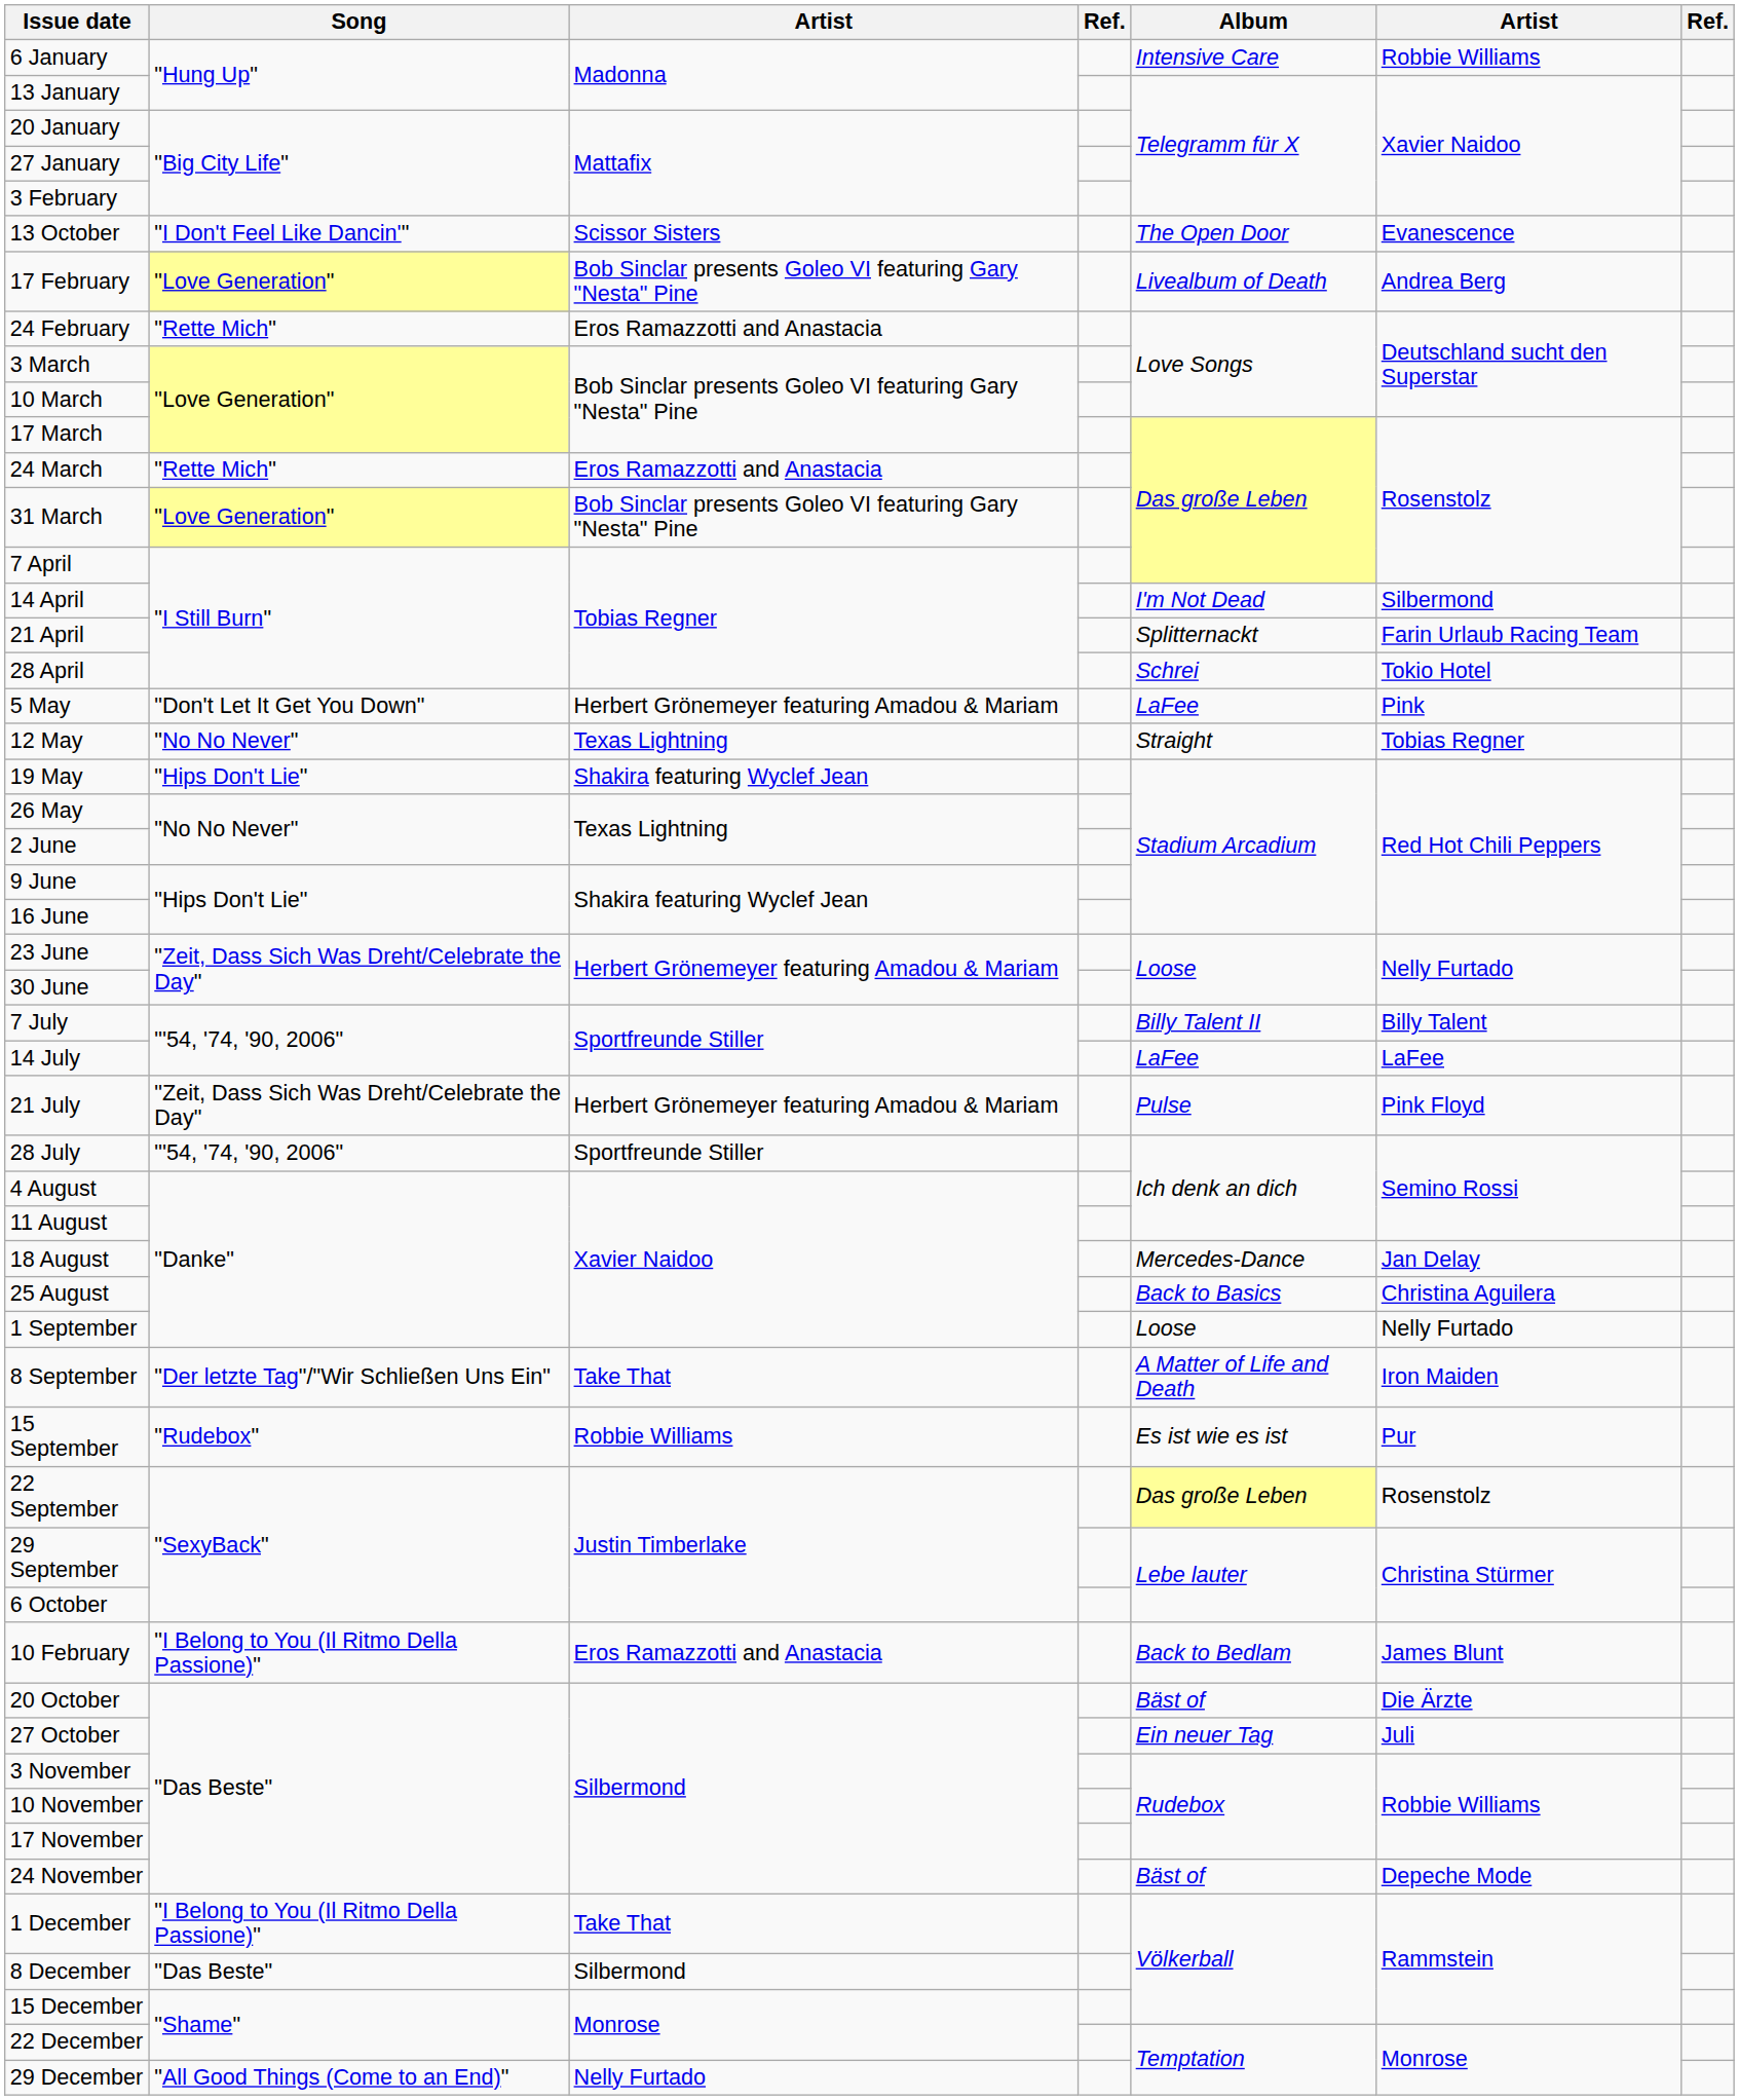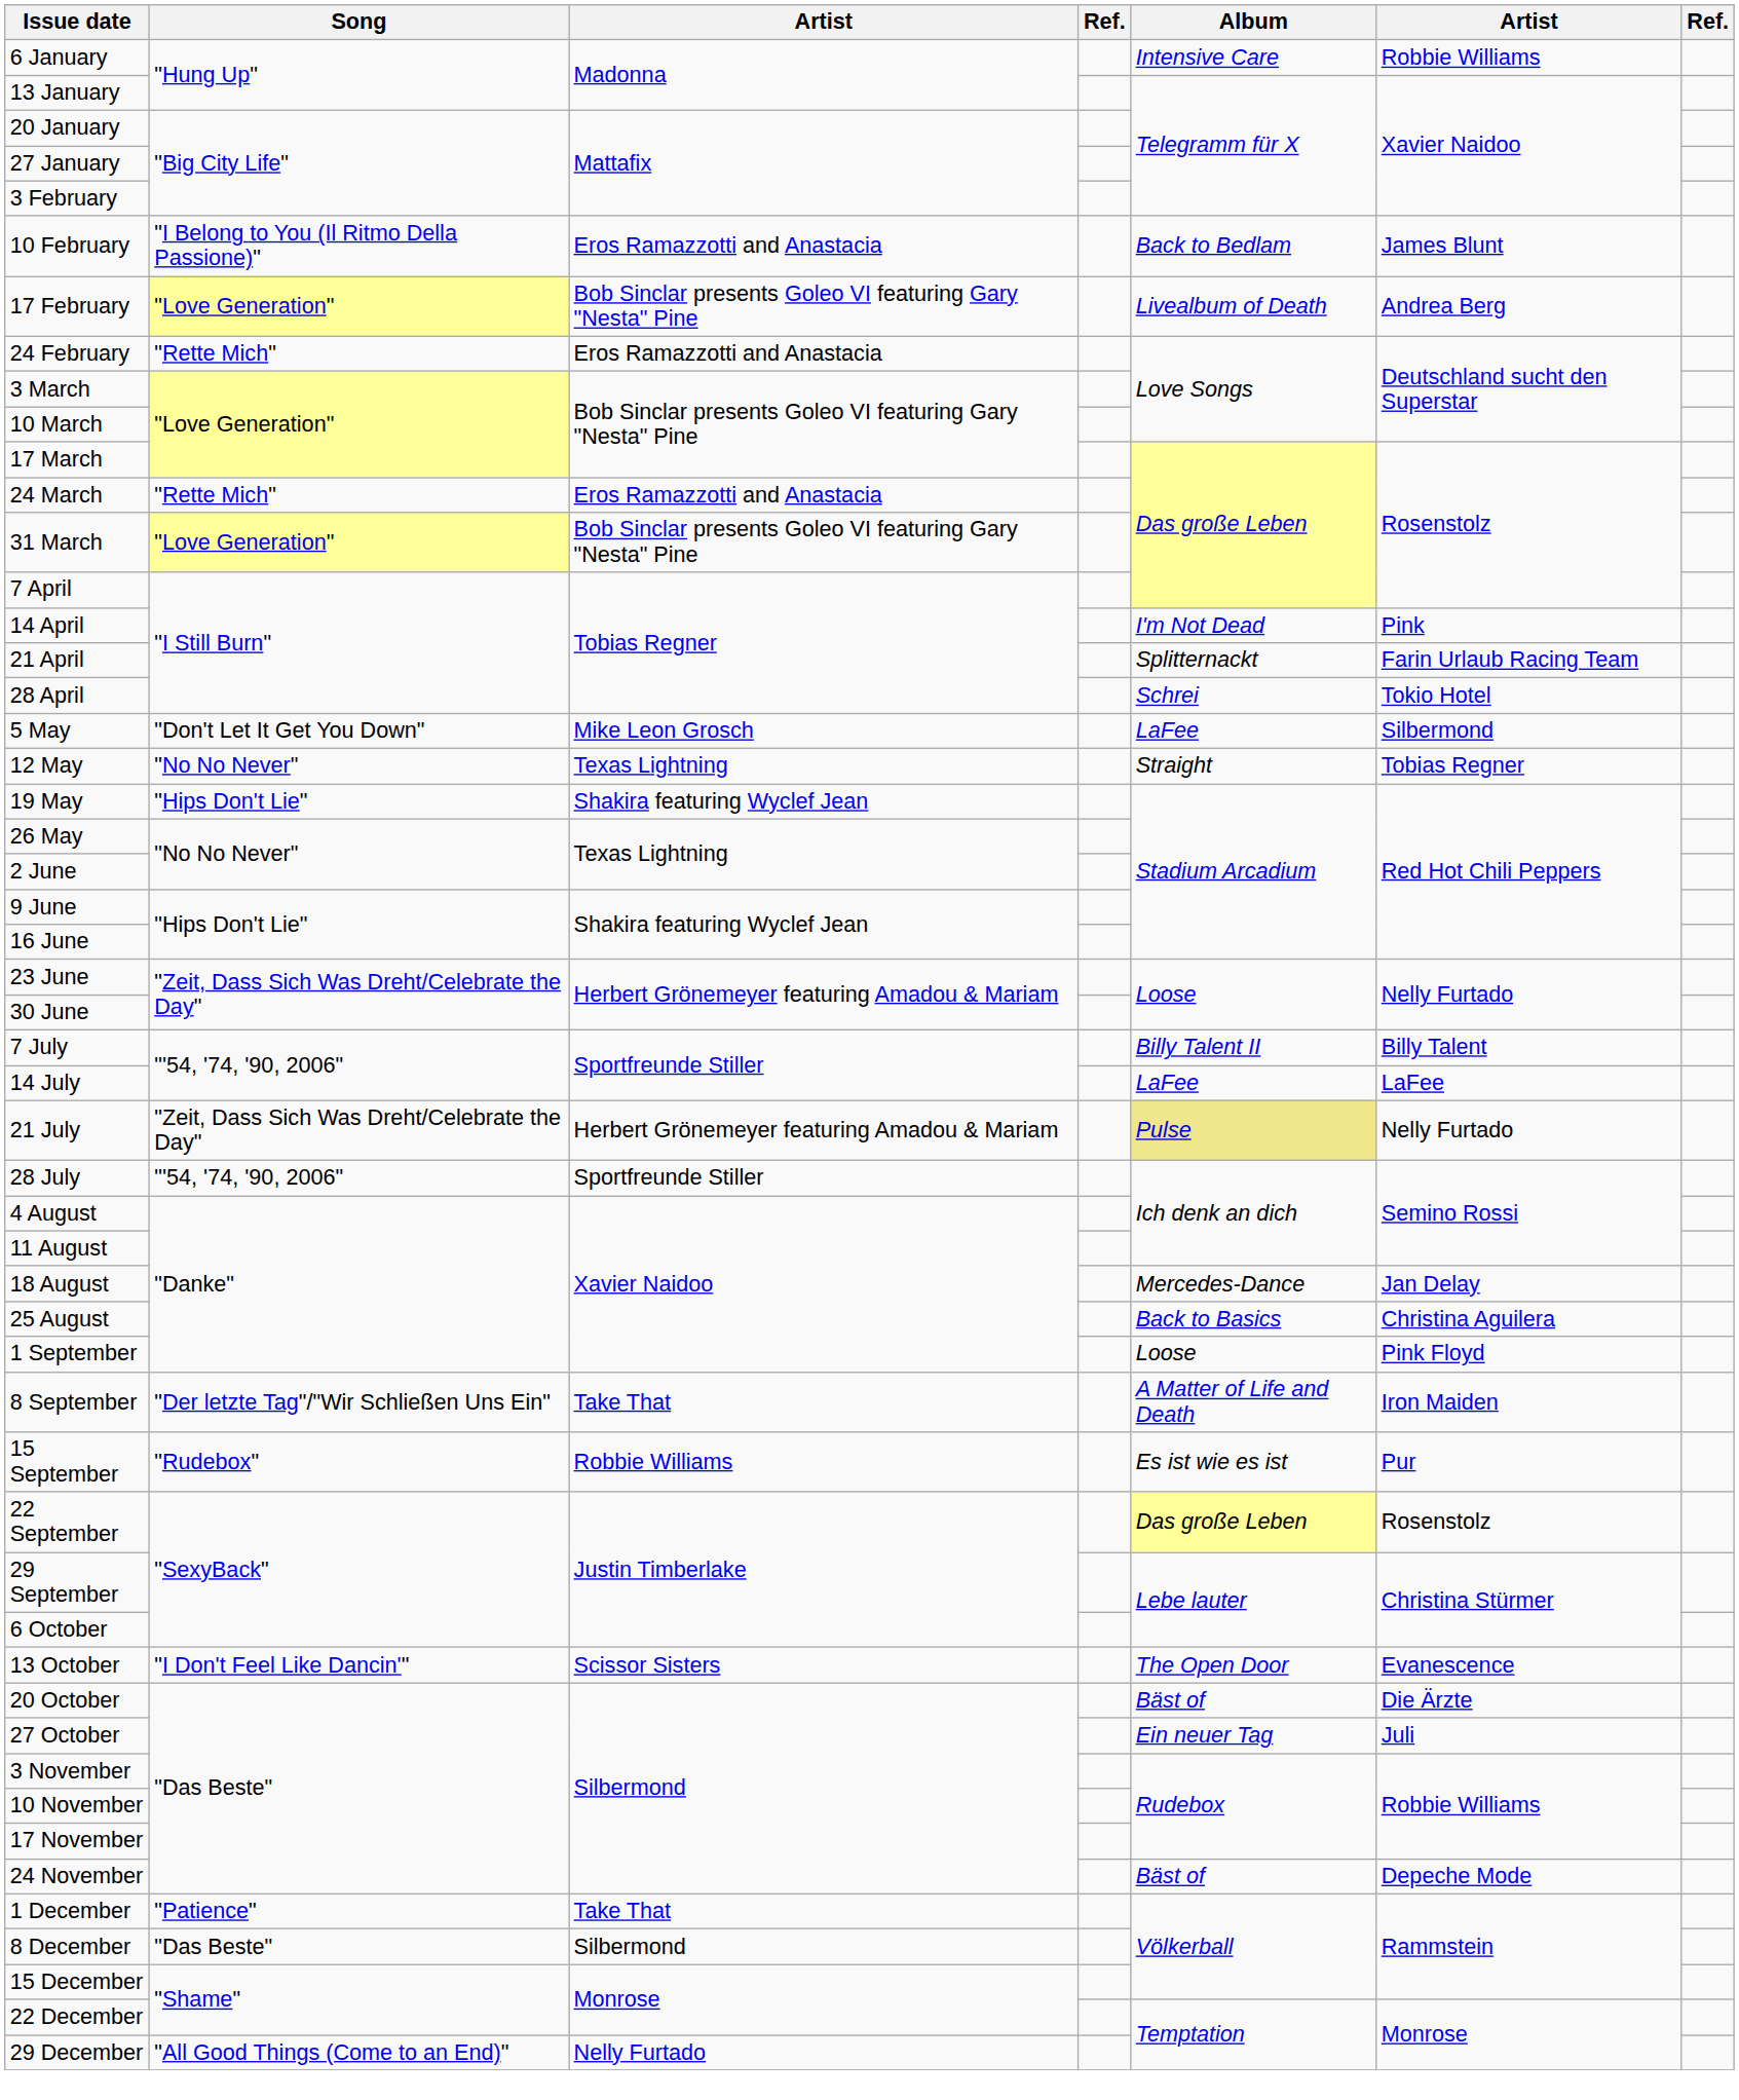rows swapped: 10 February <-> 13 October
14 April | column 6: Silbermond -> Pink
5 May | column 3: Herbert Grönemeyer featuring Amadou & Mariam -> Mike Leon Grosch
5 May | column 6: Pink -> Silbermond
21 July | Album: no background -> khaki background
21 July | column 6: Pink Floyd -> Nelly Furtado
1 September | column 6: Nelly Furtado -> Pink Floyd
1 December | Song: "I Belong to You (Il Ritmo Della Passione)" -> "Patience"
